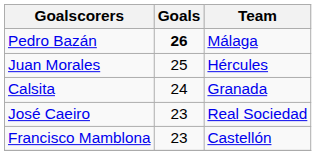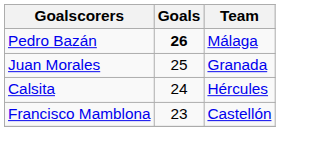Juan Morales | Team: Hércules -> Granada
Calsita | Team: Granada -> Hércules
- row: José Caeiro | 23 | Real Sociedad
